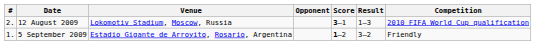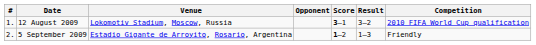12 August 2009 | #: 2. -> 1.
12 August 2009 | Result: 1–3 -> 3–2
5 September 2009 | #: 1. -> 2.
5 September 2009 | Result: 3–2 -> 1–3
